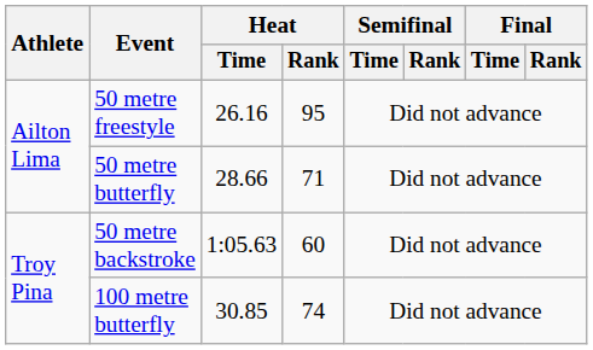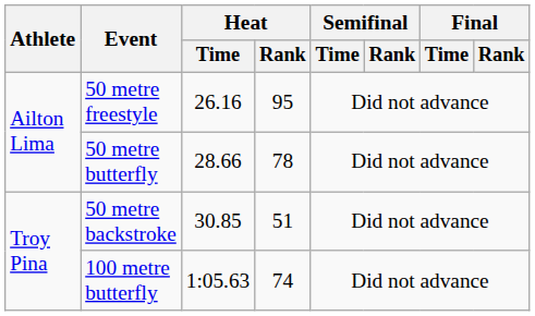50 metre butterfly | Heat / Rank: 71 -> 78
50 metre backstroke | Heat / Time: 1:05.63 -> 30.85
50 metre backstroke | Heat / Rank: 60 -> 51
100 metre butterfly | Heat / Time: 30.85 -> 1:05.63
